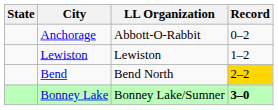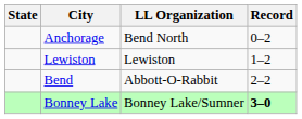Anchorage | LL Organization: Abbott-O-Rabbit -> Bend North
Bend | LL Organization: Bend North -> Abbott-O-Rabbit
Bend | Record: gold background -> no background
